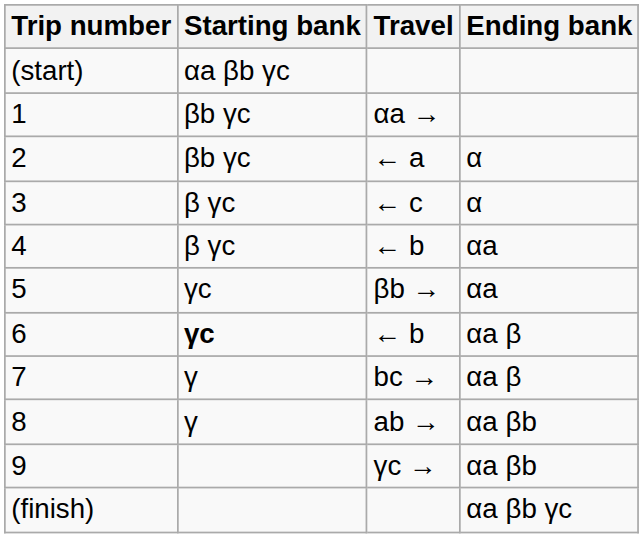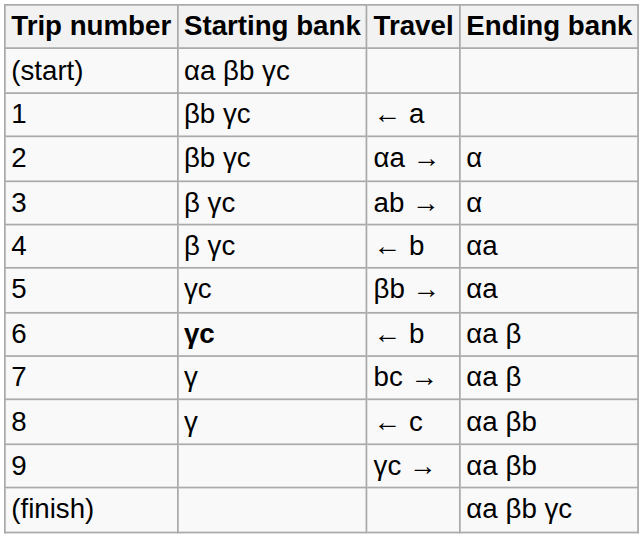1 | Travel: αa → -> ← a
2 | Travel: ← a -> αa →
3 | Travel: ← c -> ab →
8 | Travel: ab → -> ← c
